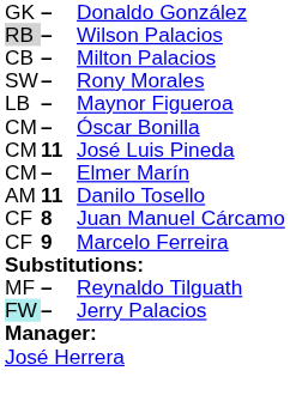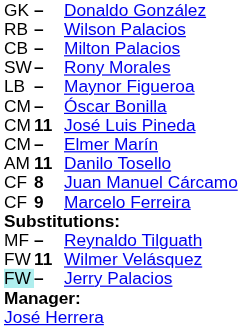Wilson Palacios | column 1: lightgrey background -> no background
+ row: FW | 11 | Wilmer Velásquez
